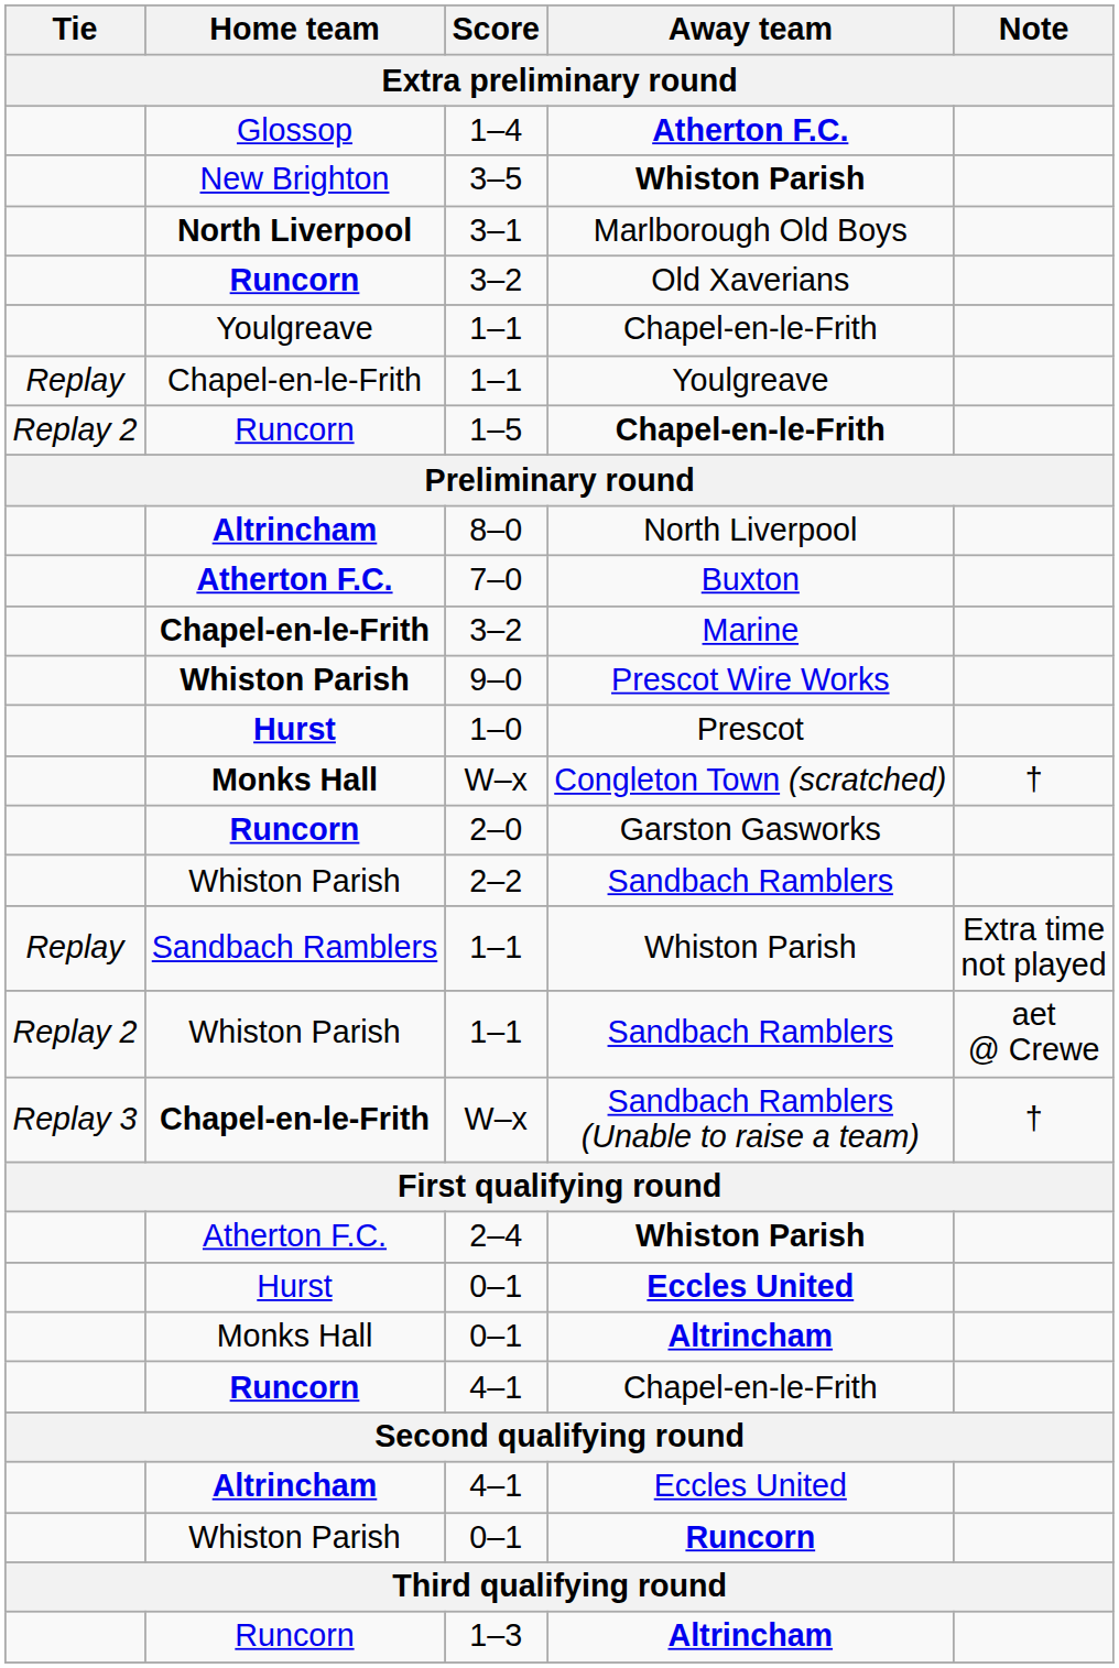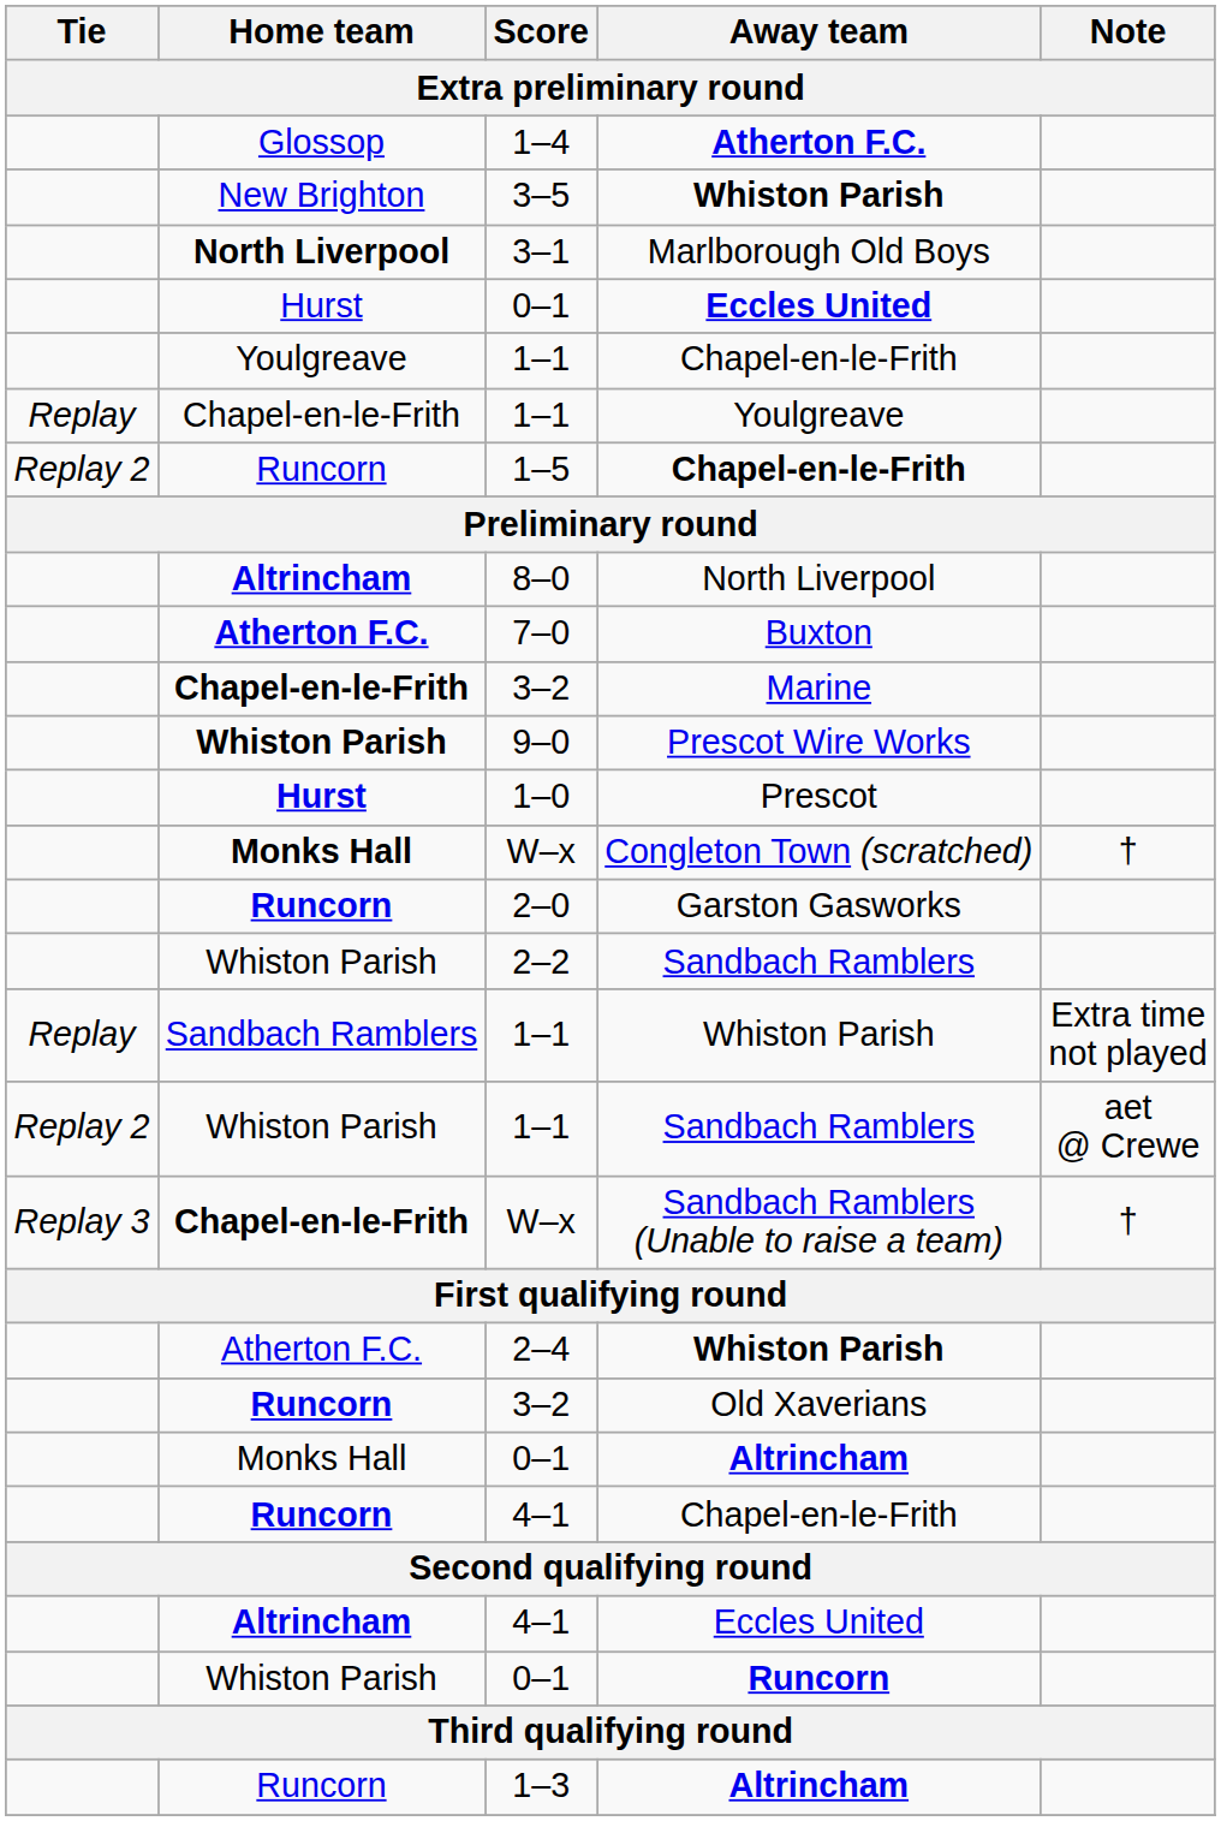rows swapped: Old Xaverians <-> 0–1 / Eccles United
